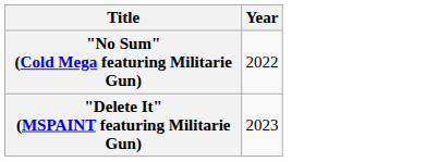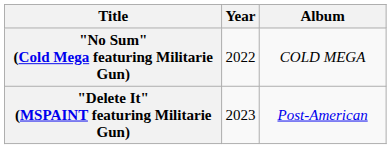+ column: Album | COLD MEGA | Post-American
